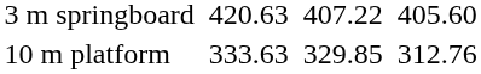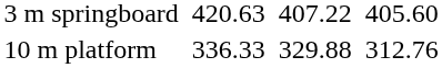10 m platform | column 3: 333.63 -> 336.33
10 m platform | column 5: 329.85 -> 329.88
